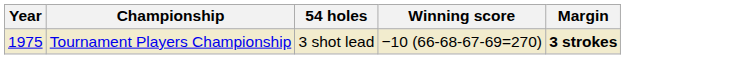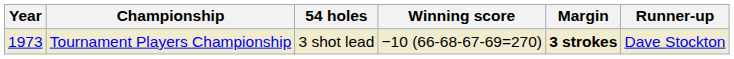+ column: Runner-up | Dave Stockton
Tournament Players Championship | Year: 1975 -> 1973
